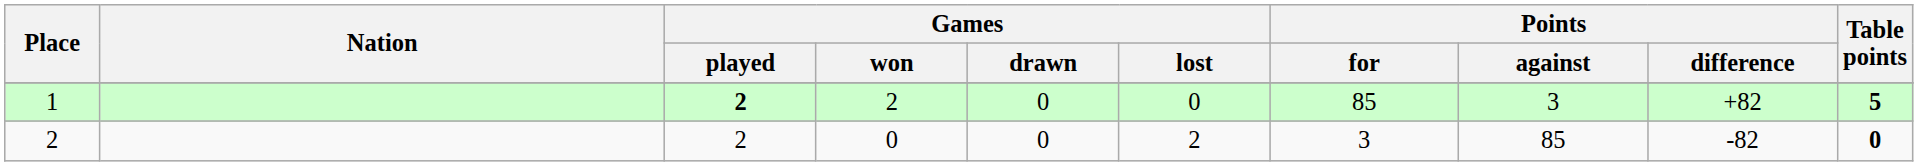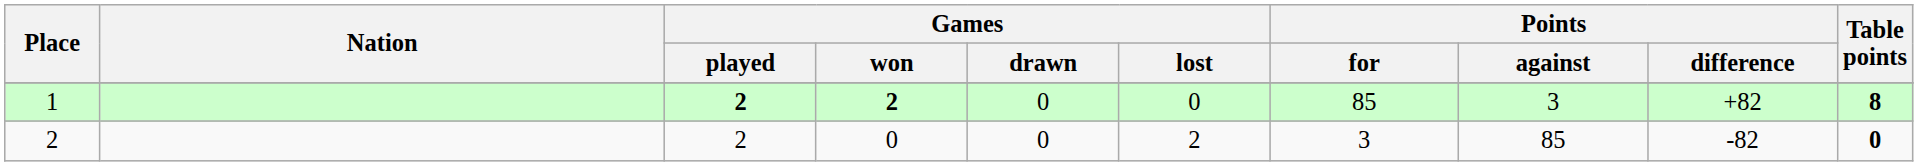1 | Games / won: normal -> bold
1 | Table points: 5 -> 8
